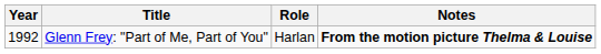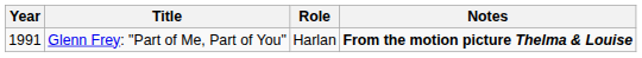Glenn Frey: "Part of Me, Part of You" | Year: 1992 -> 1991
